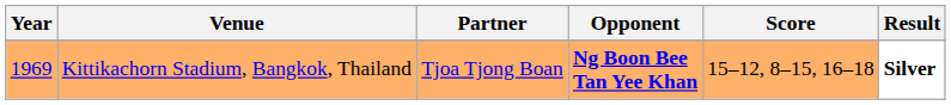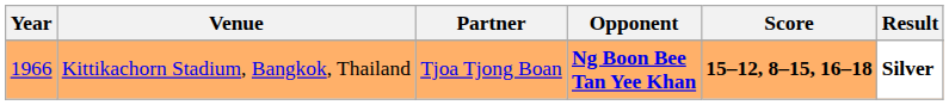Kittikachorn Stadium, Bangkok, Thailand | Year: 1969 -> 1966
Kittikachorn Stadium, Bangkok, Thailand | Score: normal -> bold
